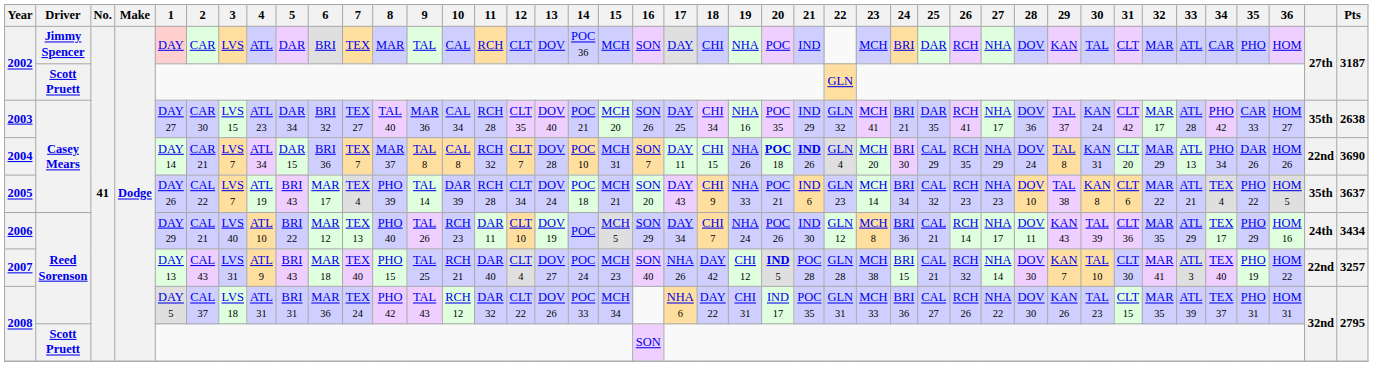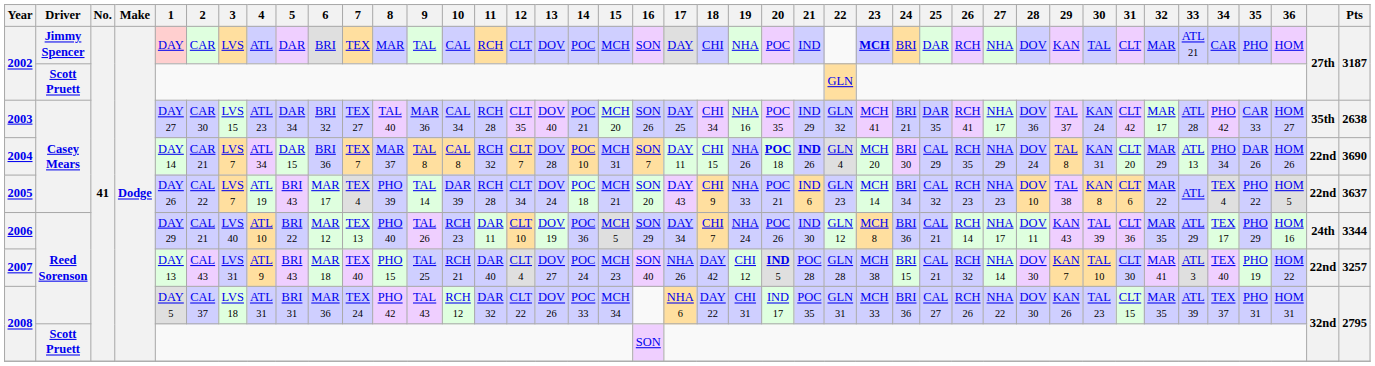2002 / Jimmy Spencer | 14: POC 36 -> POC
2002 / Jimmy Spencer | 23: normal -> bold
2002 / Jimmy Spencer | 33: ATL -> ATL 21
2005 | 33: ATL 21 -> ATL
2005 | column 41: 35th -> 22nd
2006 | 14: POC -> POC 36
2006 | Pts: 3434 -> 3344
